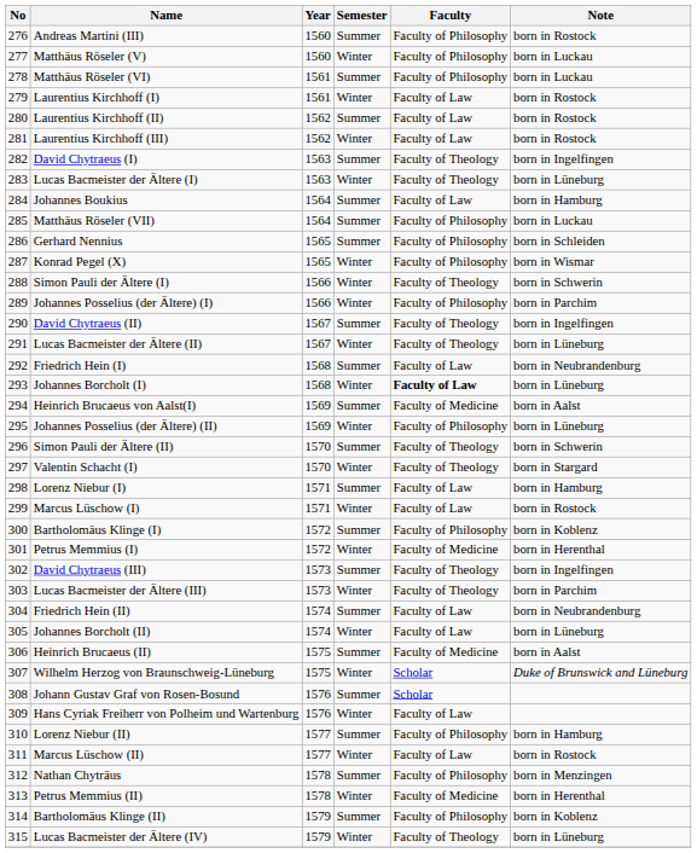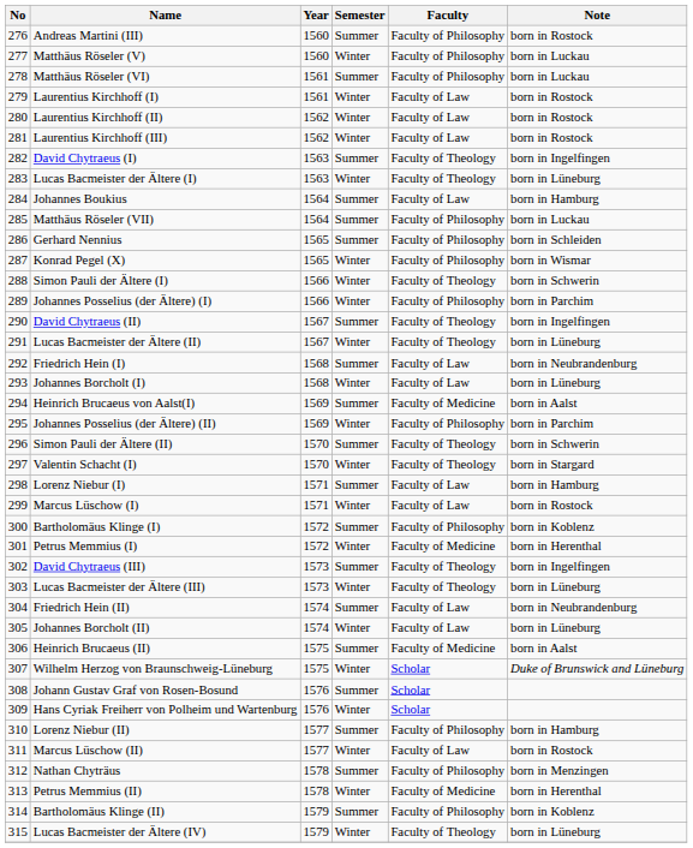Laurentius Kirchhoff (II) | Semester: Summer -> Winter
Johannes Borcholt (I) | Faculty: bold -> normal
Johannes Posselius (der Ältere) (II) | Note: born in Lüneburg -> born in Parchim
Lucas Bacmeister der Ältere (III) | Note: born in Parchim -> born in Lüneburg
Hans Cyriak Freiherr von Polheim und Wartenburg | Faculty: Faculty of Law -> Scholar
